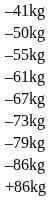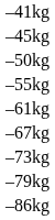+ row: –45kg
- row: +86kg
